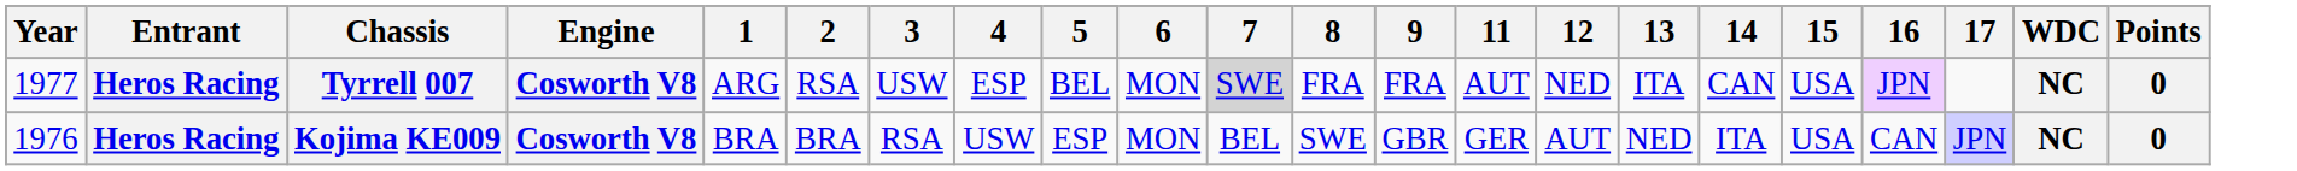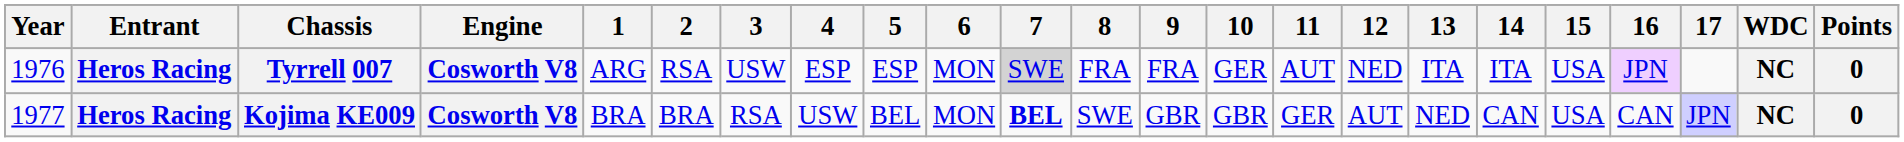+ column: 10 | GER | GBR
Tyrrell 007 | Year: 1977 -> 1976
Tyrrell 007 | 5: BEL -> ESP
Tyrrell 007 | 14: CAN -> ITA
Kojima KE009 | Year: 1976 -> 1977
Kojima KE009 | 5: ESP -> BEL
Kojima KE009 | 7: normal -> bold
Kojima KE009 | 14: ITA -> CAN
